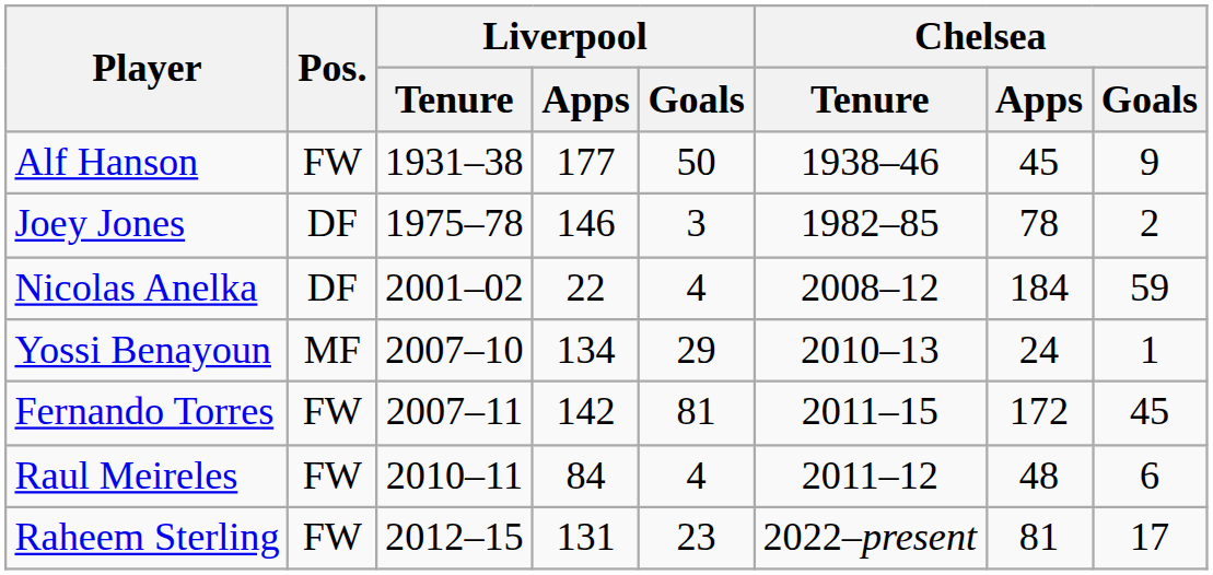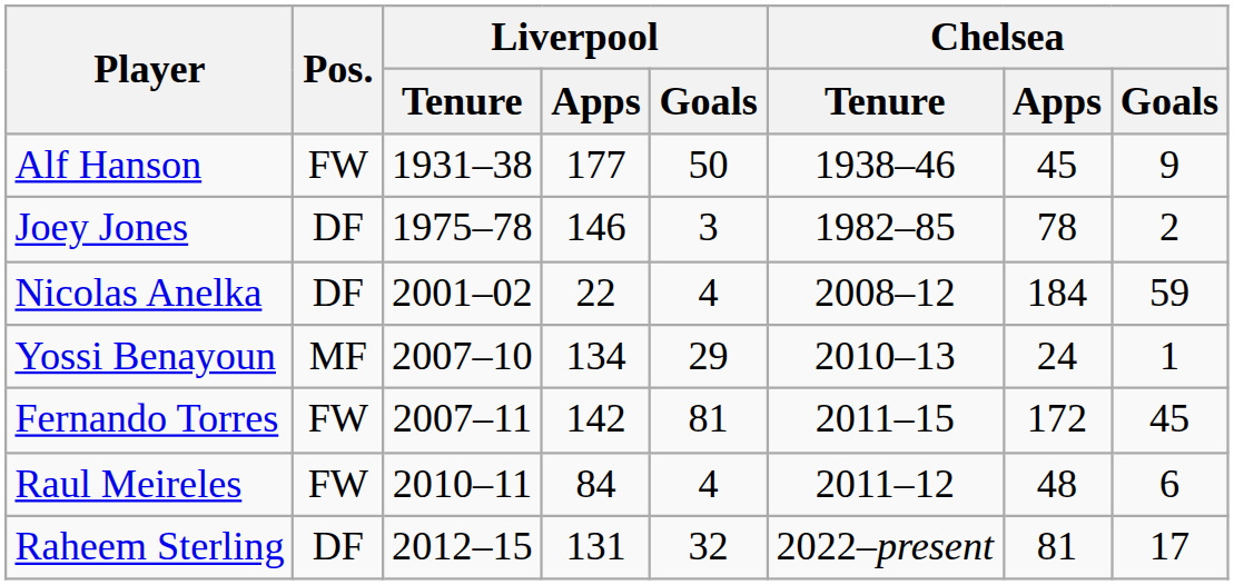Raheem Sterling | Pos.: FW -> DF
Raheem Sterling | Liverpool / Goals: 23 -> 32
